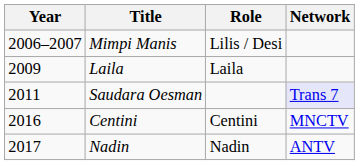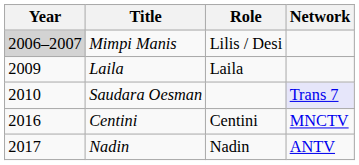Mimpi Manis | Year: no background -> lightgrey background
Saudara Oesman | Year: 2011 -> 2010
